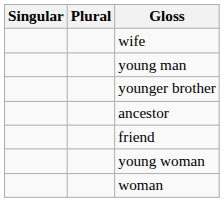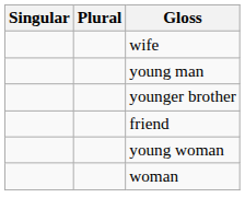- row: ancestor
